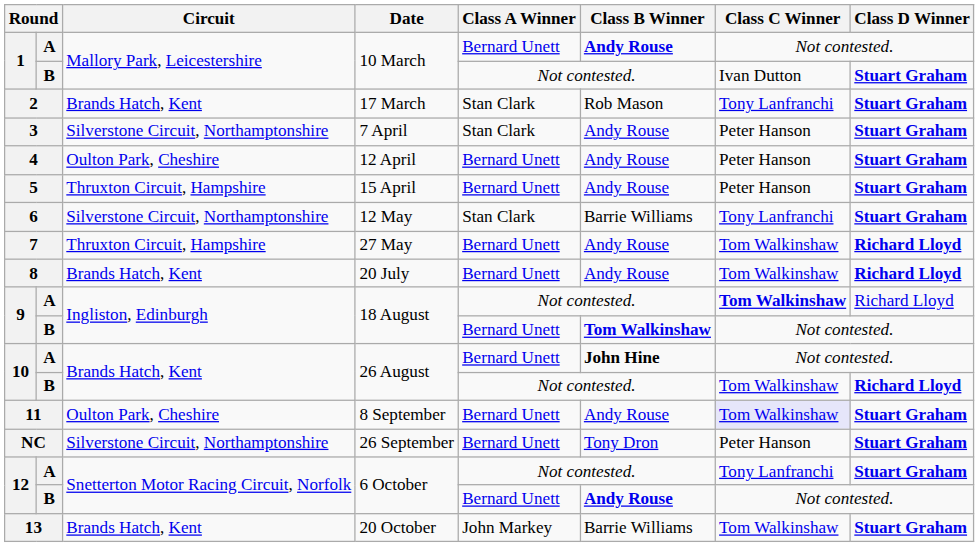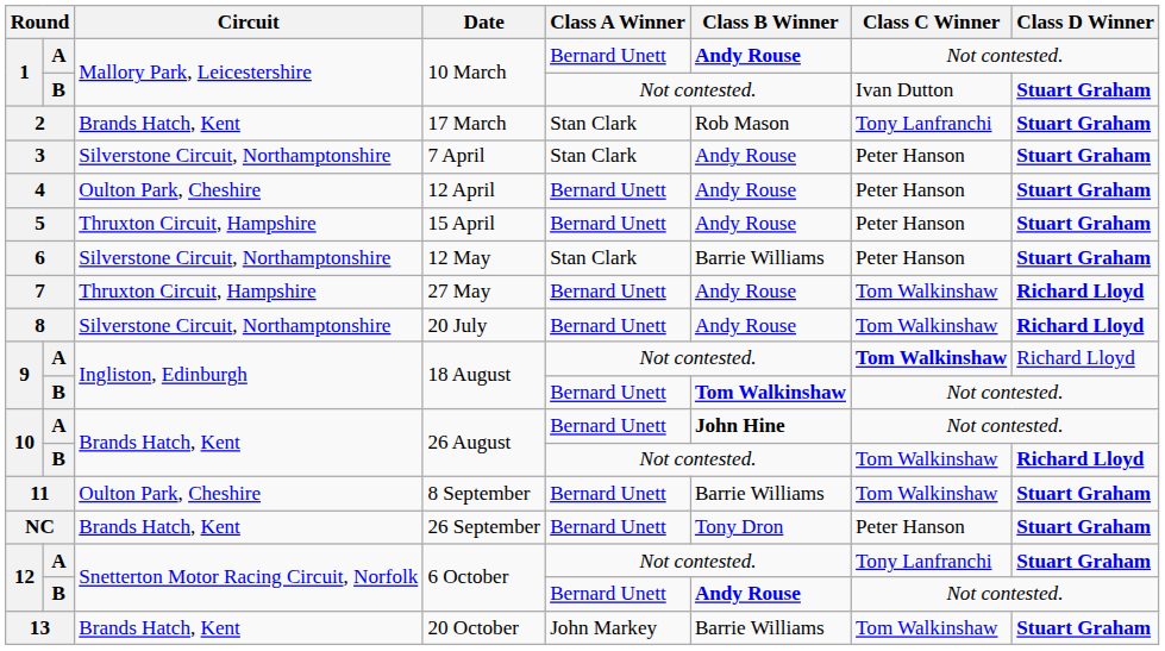6 | Class C Winner: Tony Lanfranchi -> Peter Hanson
8 | Circuit: Brands Hatch, Kent -> Silverstone Circuit, Northamptonshire
11 | Class B Winner: Andy Rouse -> Barrie Williams
11 | Class C Winner: lavender background -> no background
NC | Circuit: Silverstone Circuit, Northamptonshire -> Brands Hatch, Kent
